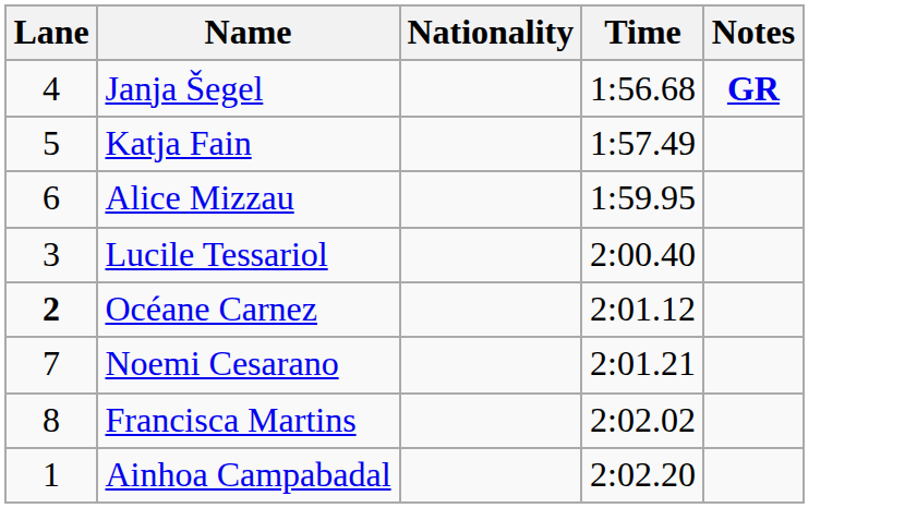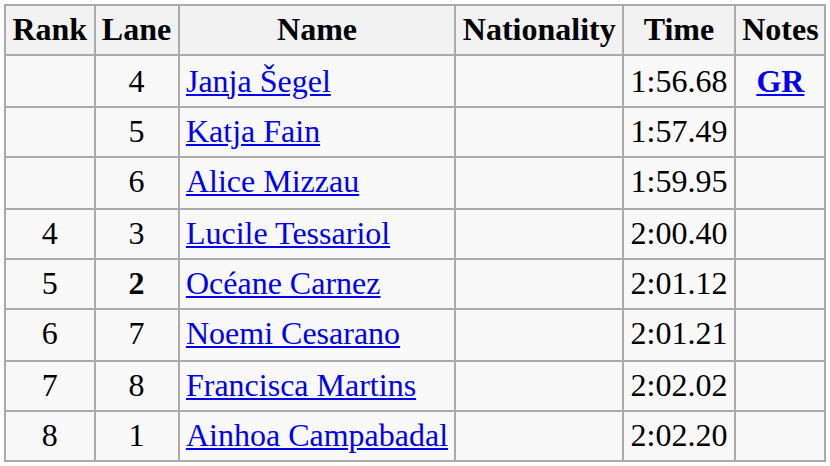+ column: Rank | 4 | 5 | 6 | 7 | 8
